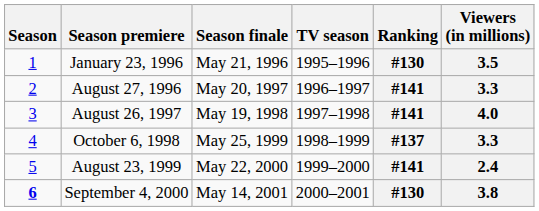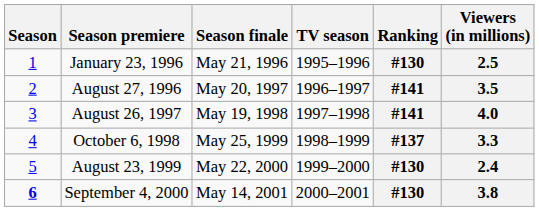January 23, 1996 | Viewers (in millions): 3.5 -> 2.5
August 27, 1996 | Viewers (in millions): 3.3 -> 3.5
August 23, 1999 | Ranking: #141 -> #130
